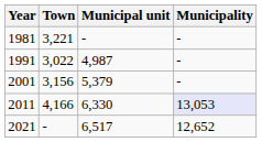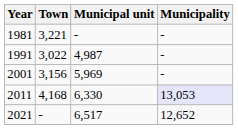2001 | Municipal unit: 5,379 -> 5,969
2011 | Town: 4,166 -> 4,168
